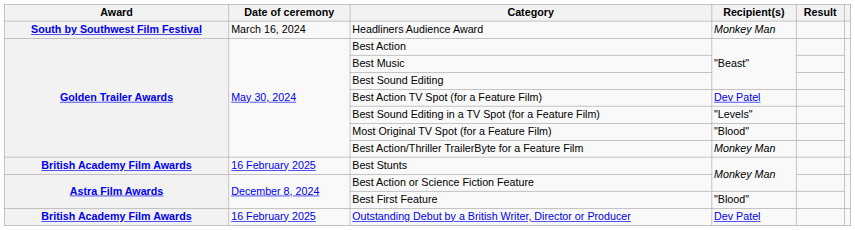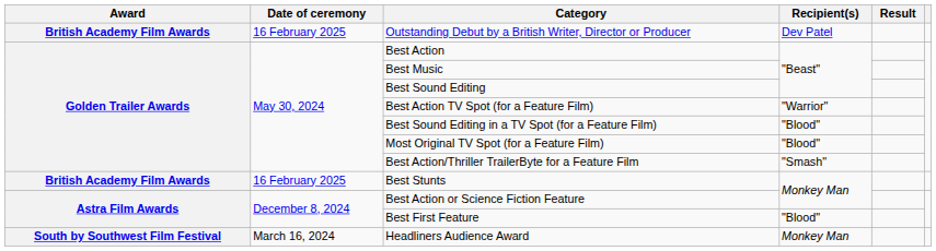rows swapped: Headliners Audience Award <-> Outstanding Debut by a British Writer, Director or Producer
Best Action TV Spot (for a Feature Film) | Recipient(s): Dev Patel -> "Warrior"
Best Sound Editing in a TV Spot (for a Feature Film) | Recipient(s): "Levels" -> "Blood"
Best Action/Thriller TrailerByte for a Feature Film | Recipient(s): Monkey Man -> "Smash"
